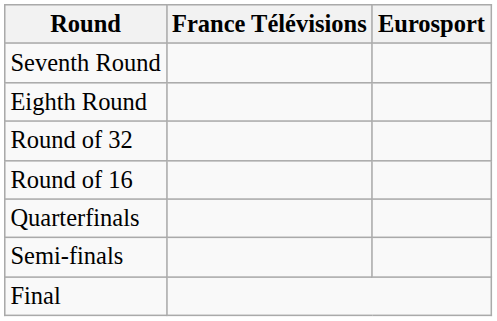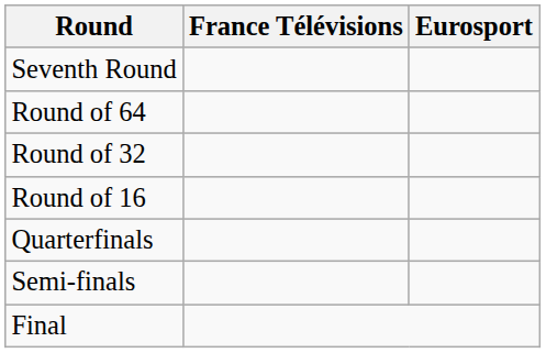- row: Eighth Round
+ row: Round of 64
